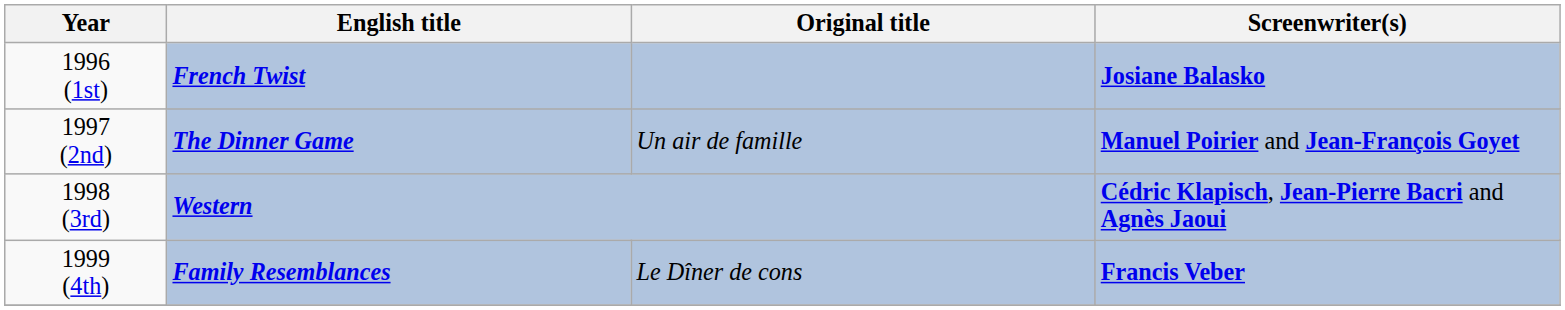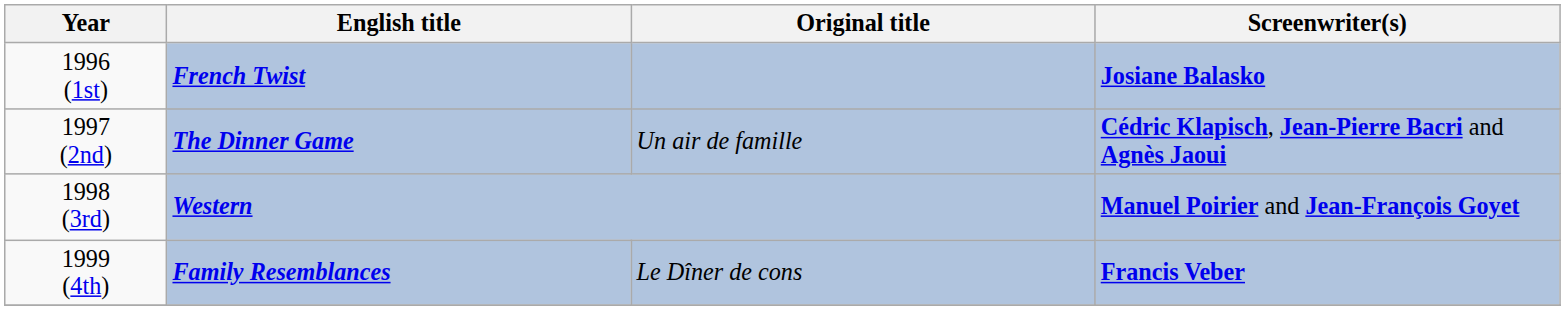1997 (2nd) | Screenwriter(s): Manuel Poirier and Jean-François Goyet -> Cédric Klapisch, Jean-Pierre Bacri and Agnès Jaoui
1998 (3rd) | Screenwriter(s): Cédric Klapisch, Jean-Pierre Bacri and Agnès Jaoui -> Manuel Poirier and Jean-François Goyet
